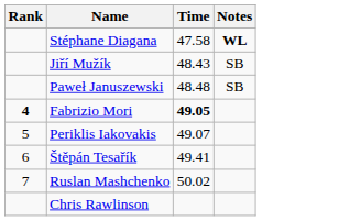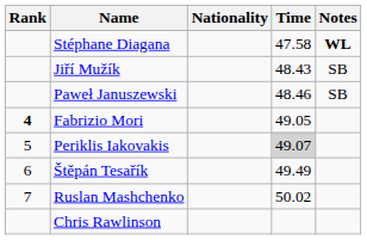+ column: Nationality
Paweł Januszewski | Time: 48.48 -> 48.46
Fabrizio Mori | Time: bold -> normal
Periklis Iakovakis | Time: no background -> lightgrey background
Štěpán Tesařík | Time: 49.41 -> 49.49
